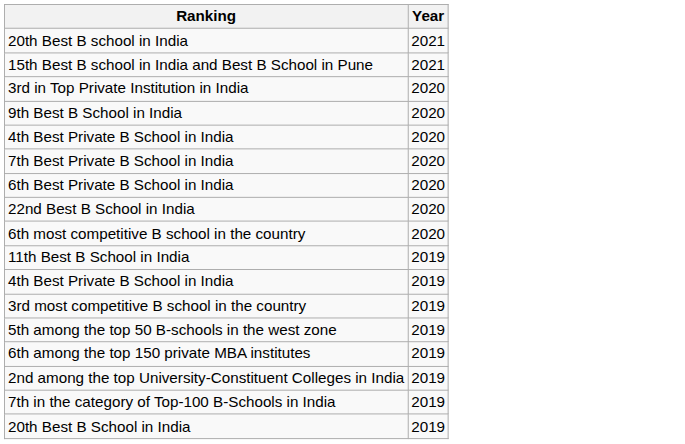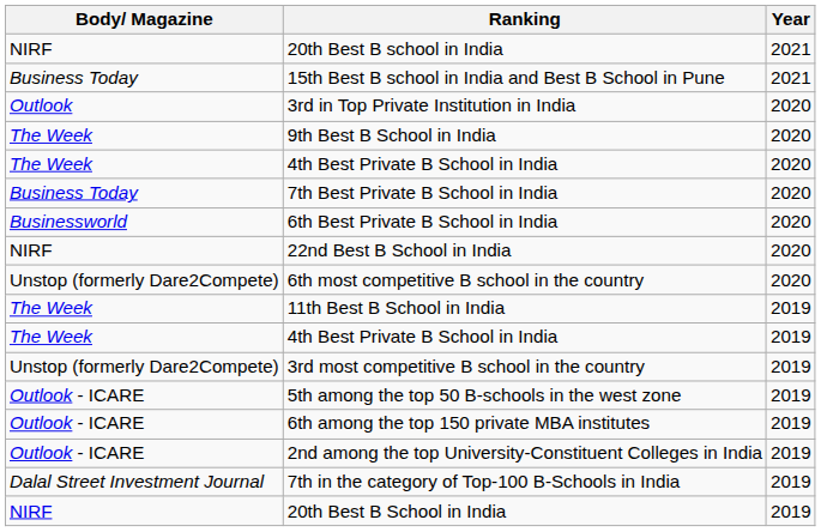+ column: Body/ Magazine | NIRF | Business Today | Outlook | The Week | The Week | Business Today | Businessworld | NIRF | Unstop (formerly Dare2Compete) | The Week | The Week | Unstop (formerly Dare2Compete) | Outlook - ICARE | Outlook - ICARE | Outlook - ICARE | Dalal Street Investment Journal | NIRF
